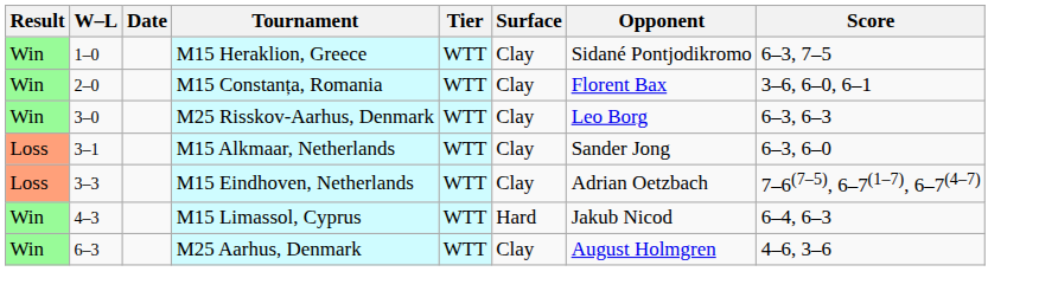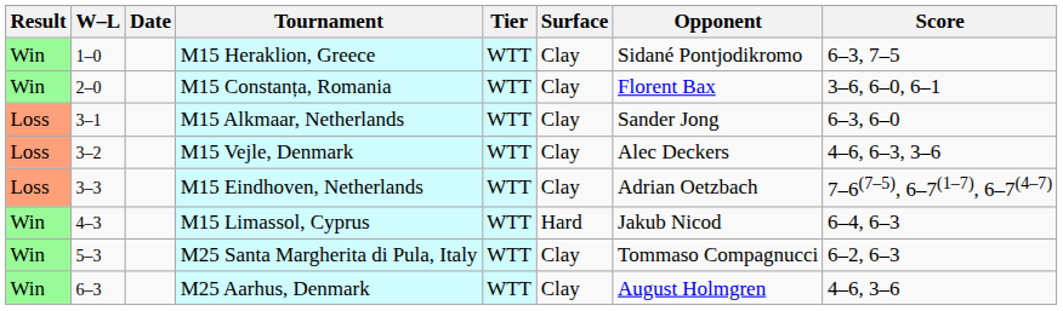- row: Win | 3–0 | M25 Risskov-Aarhus, Denmark | WTT | Clay | Leo Borg | 6–3, 6–3
+ row: Loss | 3–2 | M15 Vejle, Denmark | WTT | Clay | Alec Deckers | 4–6, 6–3, 3–6
+ row: Win | 5–3 | M25 Santa Margherita di Pula, Italy | WTT | Clay | Tommaso Compagnucci | 6–2, 6–3
